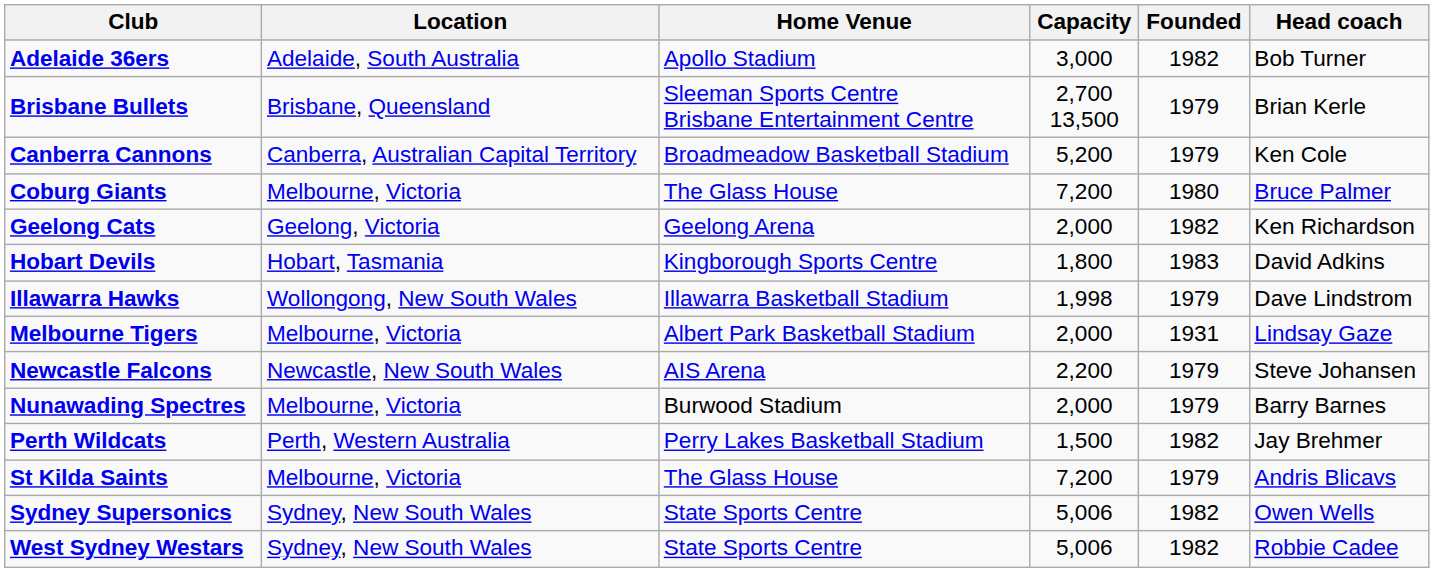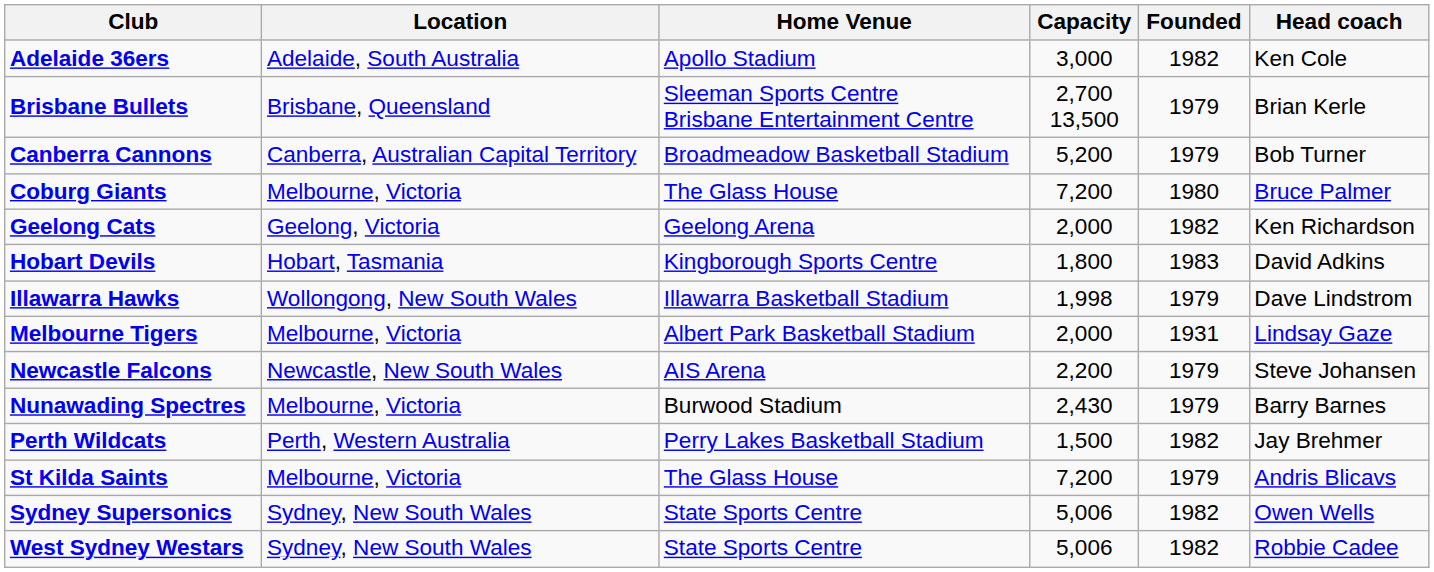Adelaide 36ers | Head coach: Bob Turner -> Ken Cole
Canberra Cannons | Head coach: Ken Cole -> Bob Turner
Nunawading Spectres | Capacity: 2,000 -> 2,430
